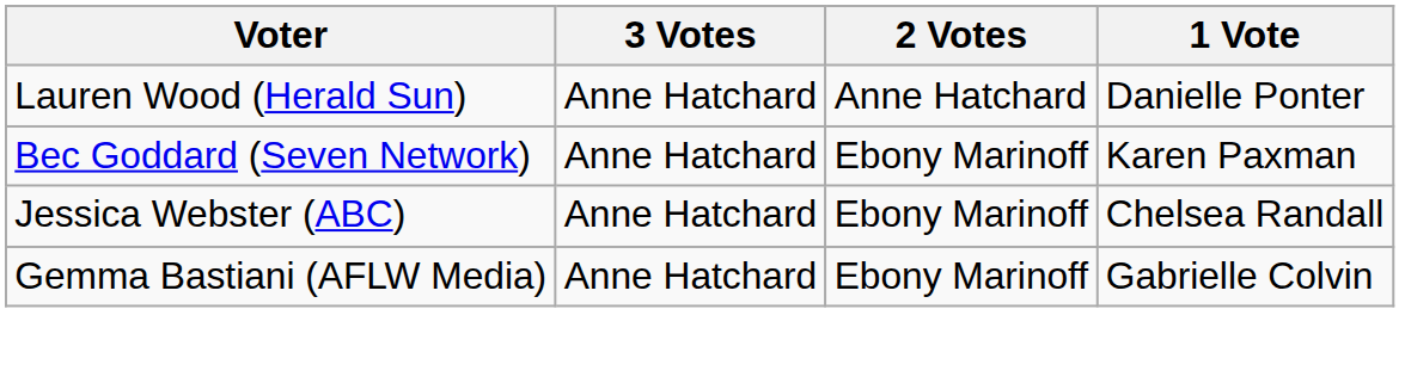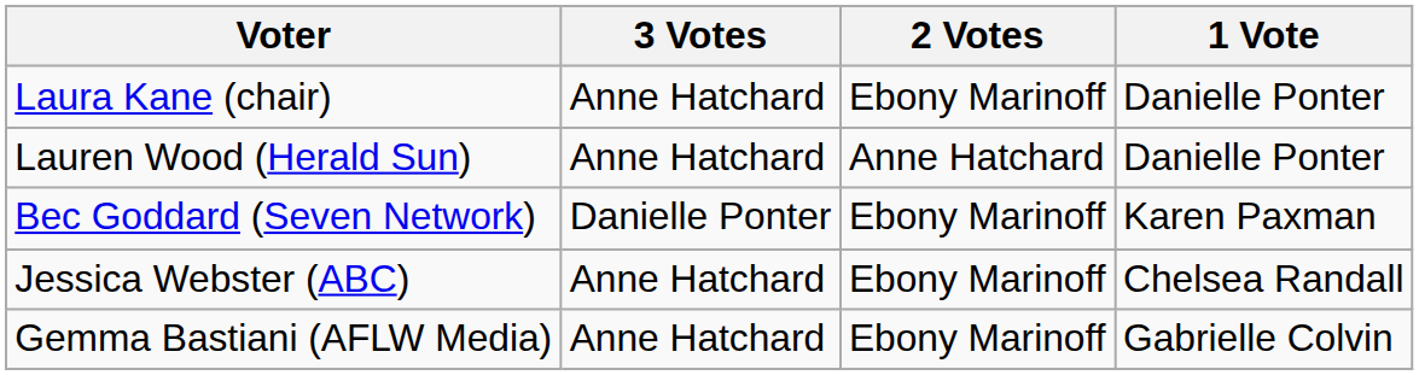+ row: Laura Kane (chair) | Anne Hatchard | Ebony Marinoff | Danielle Ponter
Bec Goddard (Seven Network) | 3 Votes: Anne Hatchard -> Danielle Ponter
